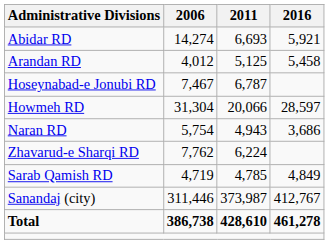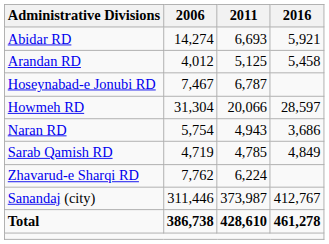rows swapped: Sarab Qamish RD <-> Zhavarud-e Sharqi RD
